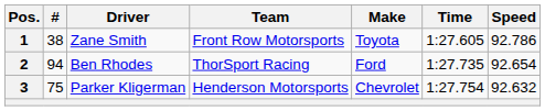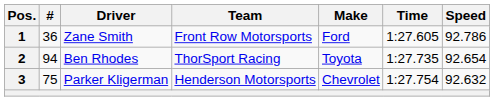1 | #: 38 -> 36
1 | Make: Toyota -> Ford
2 | Make: Ford -> Toyota
